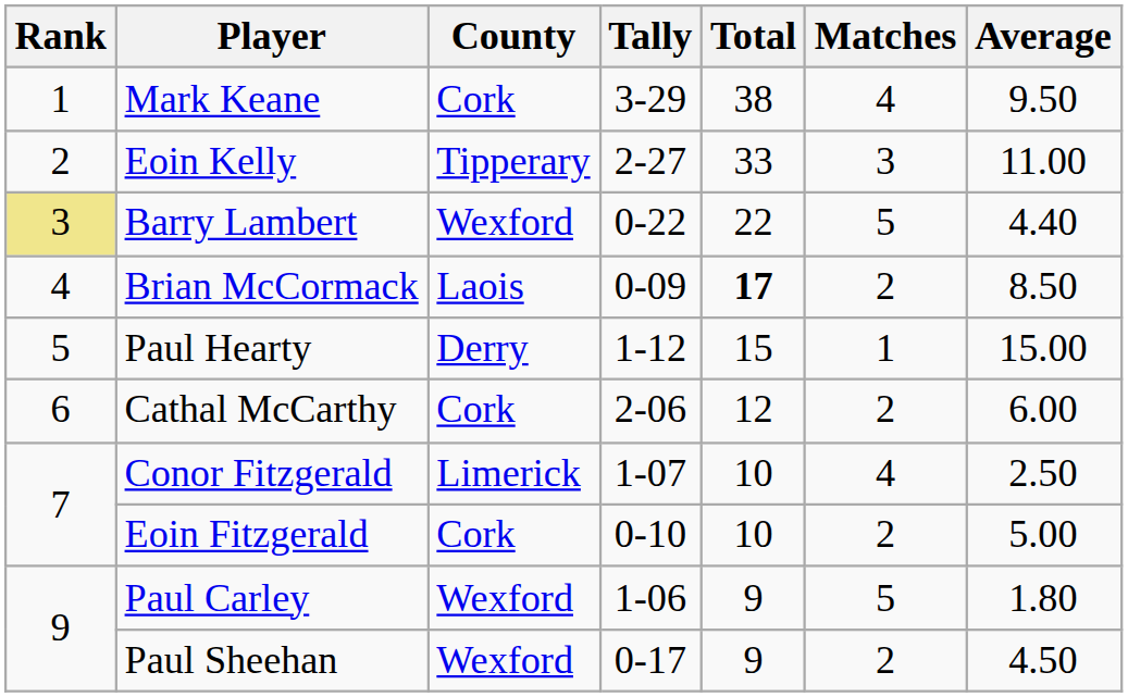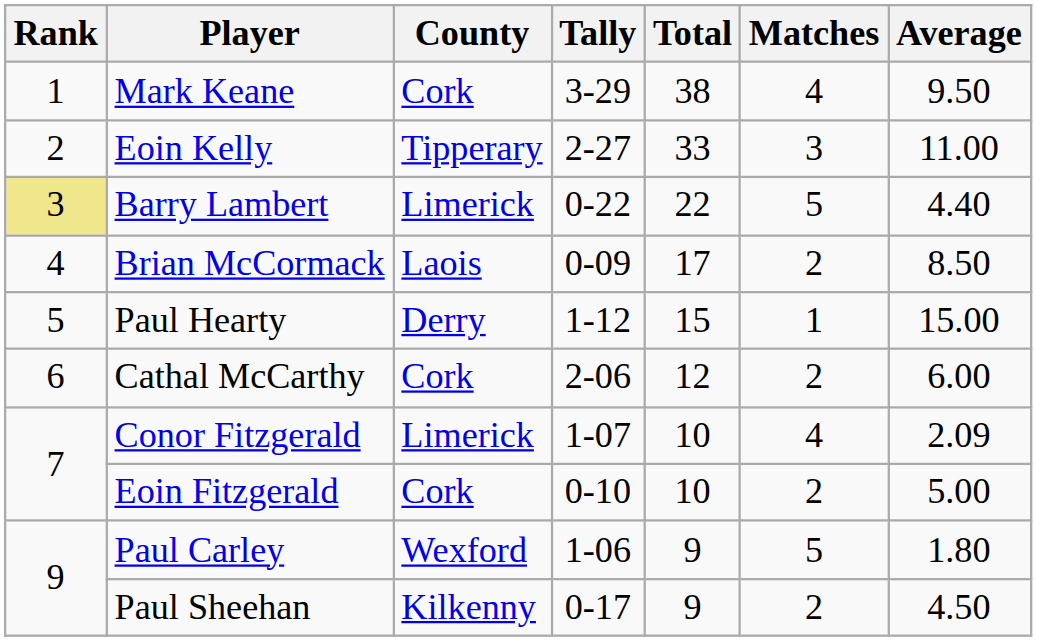Barry Lambert | County: Wexford -> Limerick
Brian McCormack | Total: bold -> normal
Conor Fitzgerald | Average: 2.50 -> 2.09
Paul Sheehan | County: Wexford -> Kilkenny
